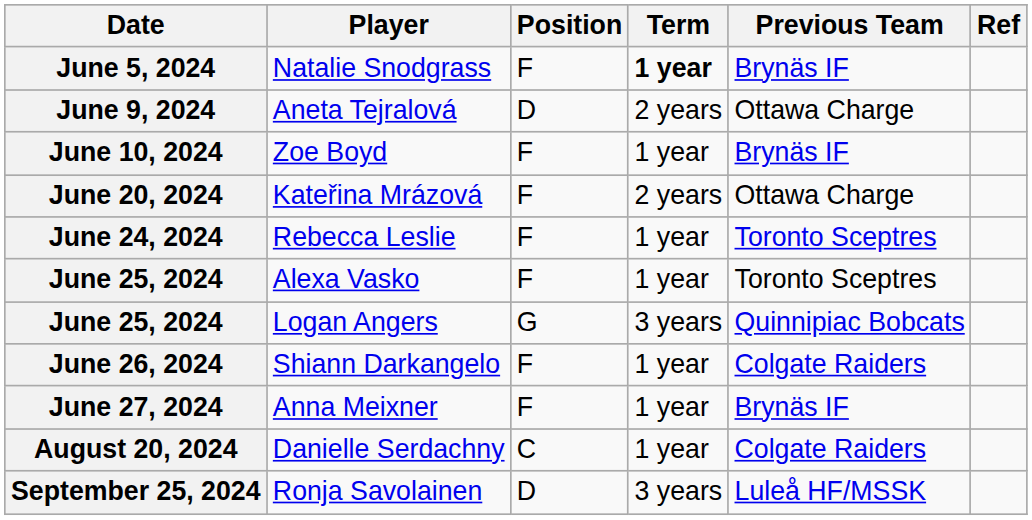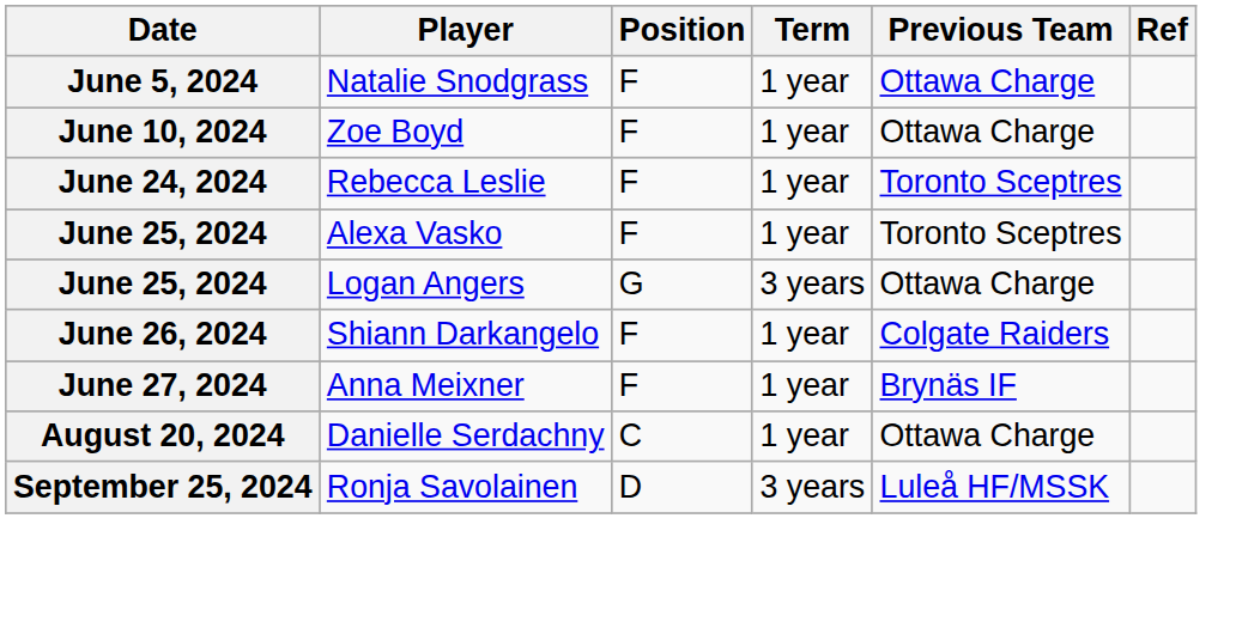June 5, 2024 | Term: bold -> normal
June 5, 2024 | Previous Team: Brynäs IF -> Ottawa Charge
- row: June 9, 2024 | Aneta Tejralová | D | 2 years | Ottawa Charge
June 10, 2024 | Previous Team: Brynäs IF -> Ottawa Charge
- row: June 20, 2024 | Kateřina Mrázová | F | 2 years | Ottawa Charge
June 25, 2024 / Logan Angers | Previous Team: Quinnipiac Bobcats -> Ottawa Charge
August 20, 2024 | Previous Team: Colgate Raiders -> Ottawa Charge
